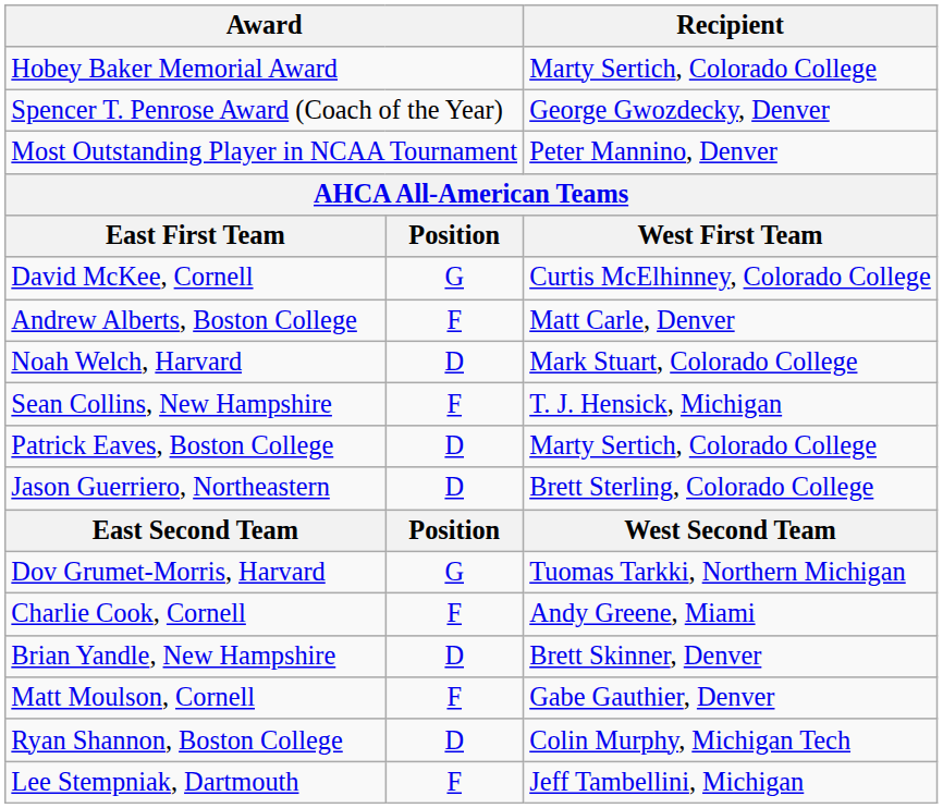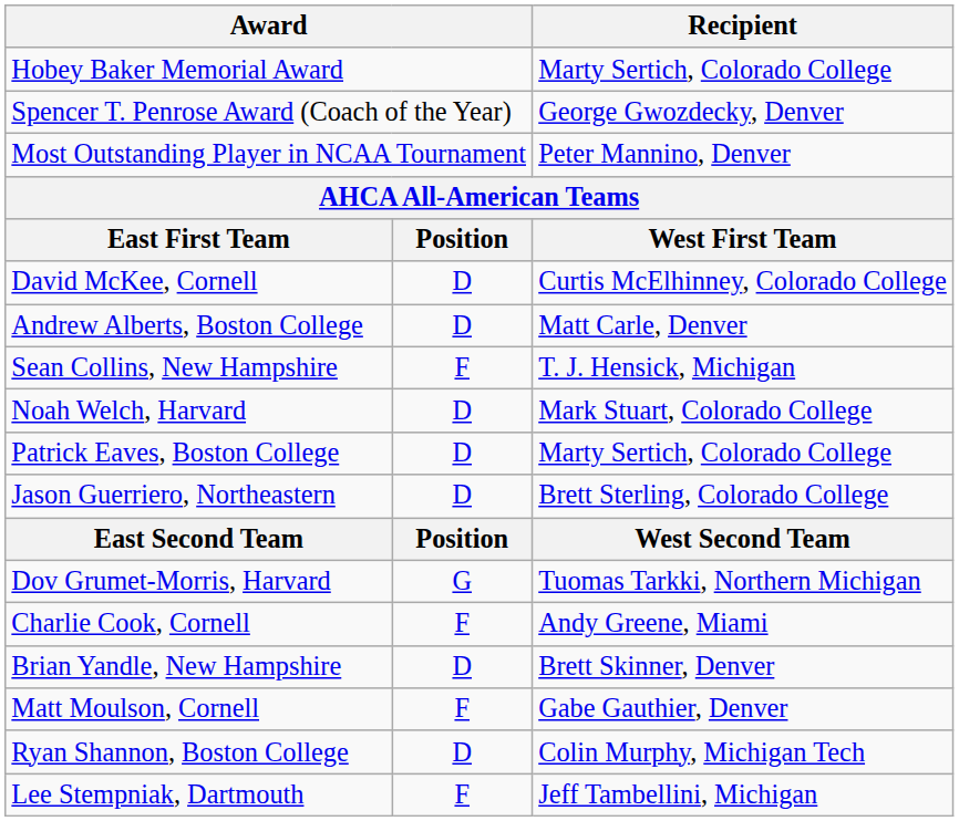David McKee, Cornell | column 2: G -> D
Andrew Alberts, Boston College | column 2: F -> D
rows swapped: Noah Welch, Harvard <-> Sean Collins, New Hampshire
